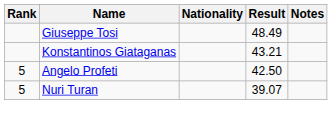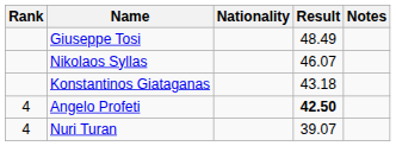+ row: Nikolaos Syllas | 46.07
Konstantinos Giataganas | Result: 43.21 -> 43.18
Angelo Profeti | Rank: 5 -> 4
Angelo Profeti | Result: normal -> bold
Nuri Turan | Rank: 5 -> 4
